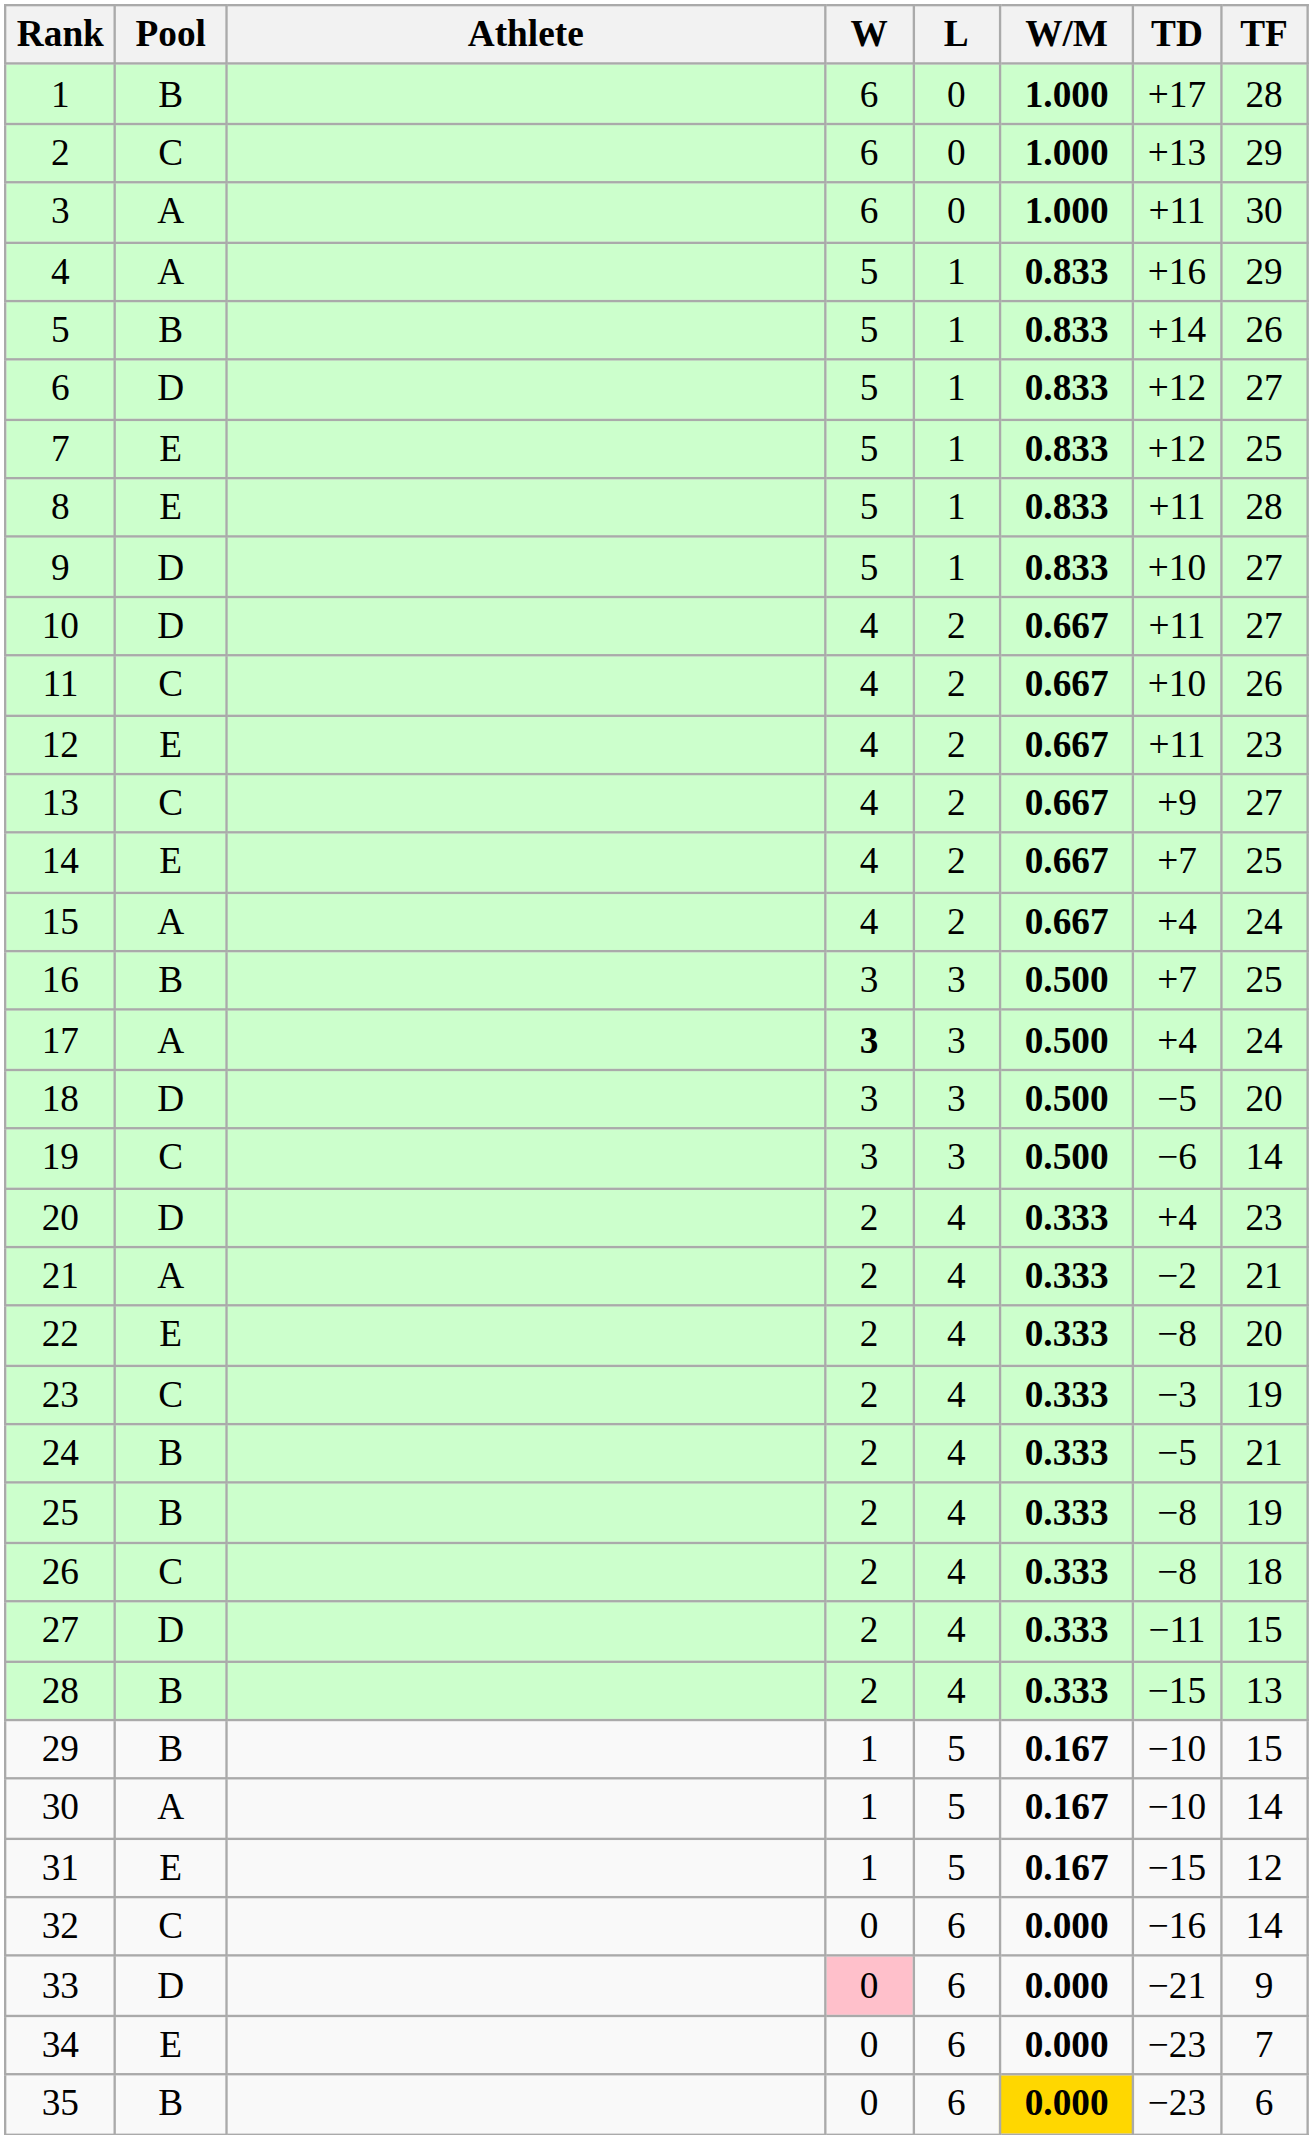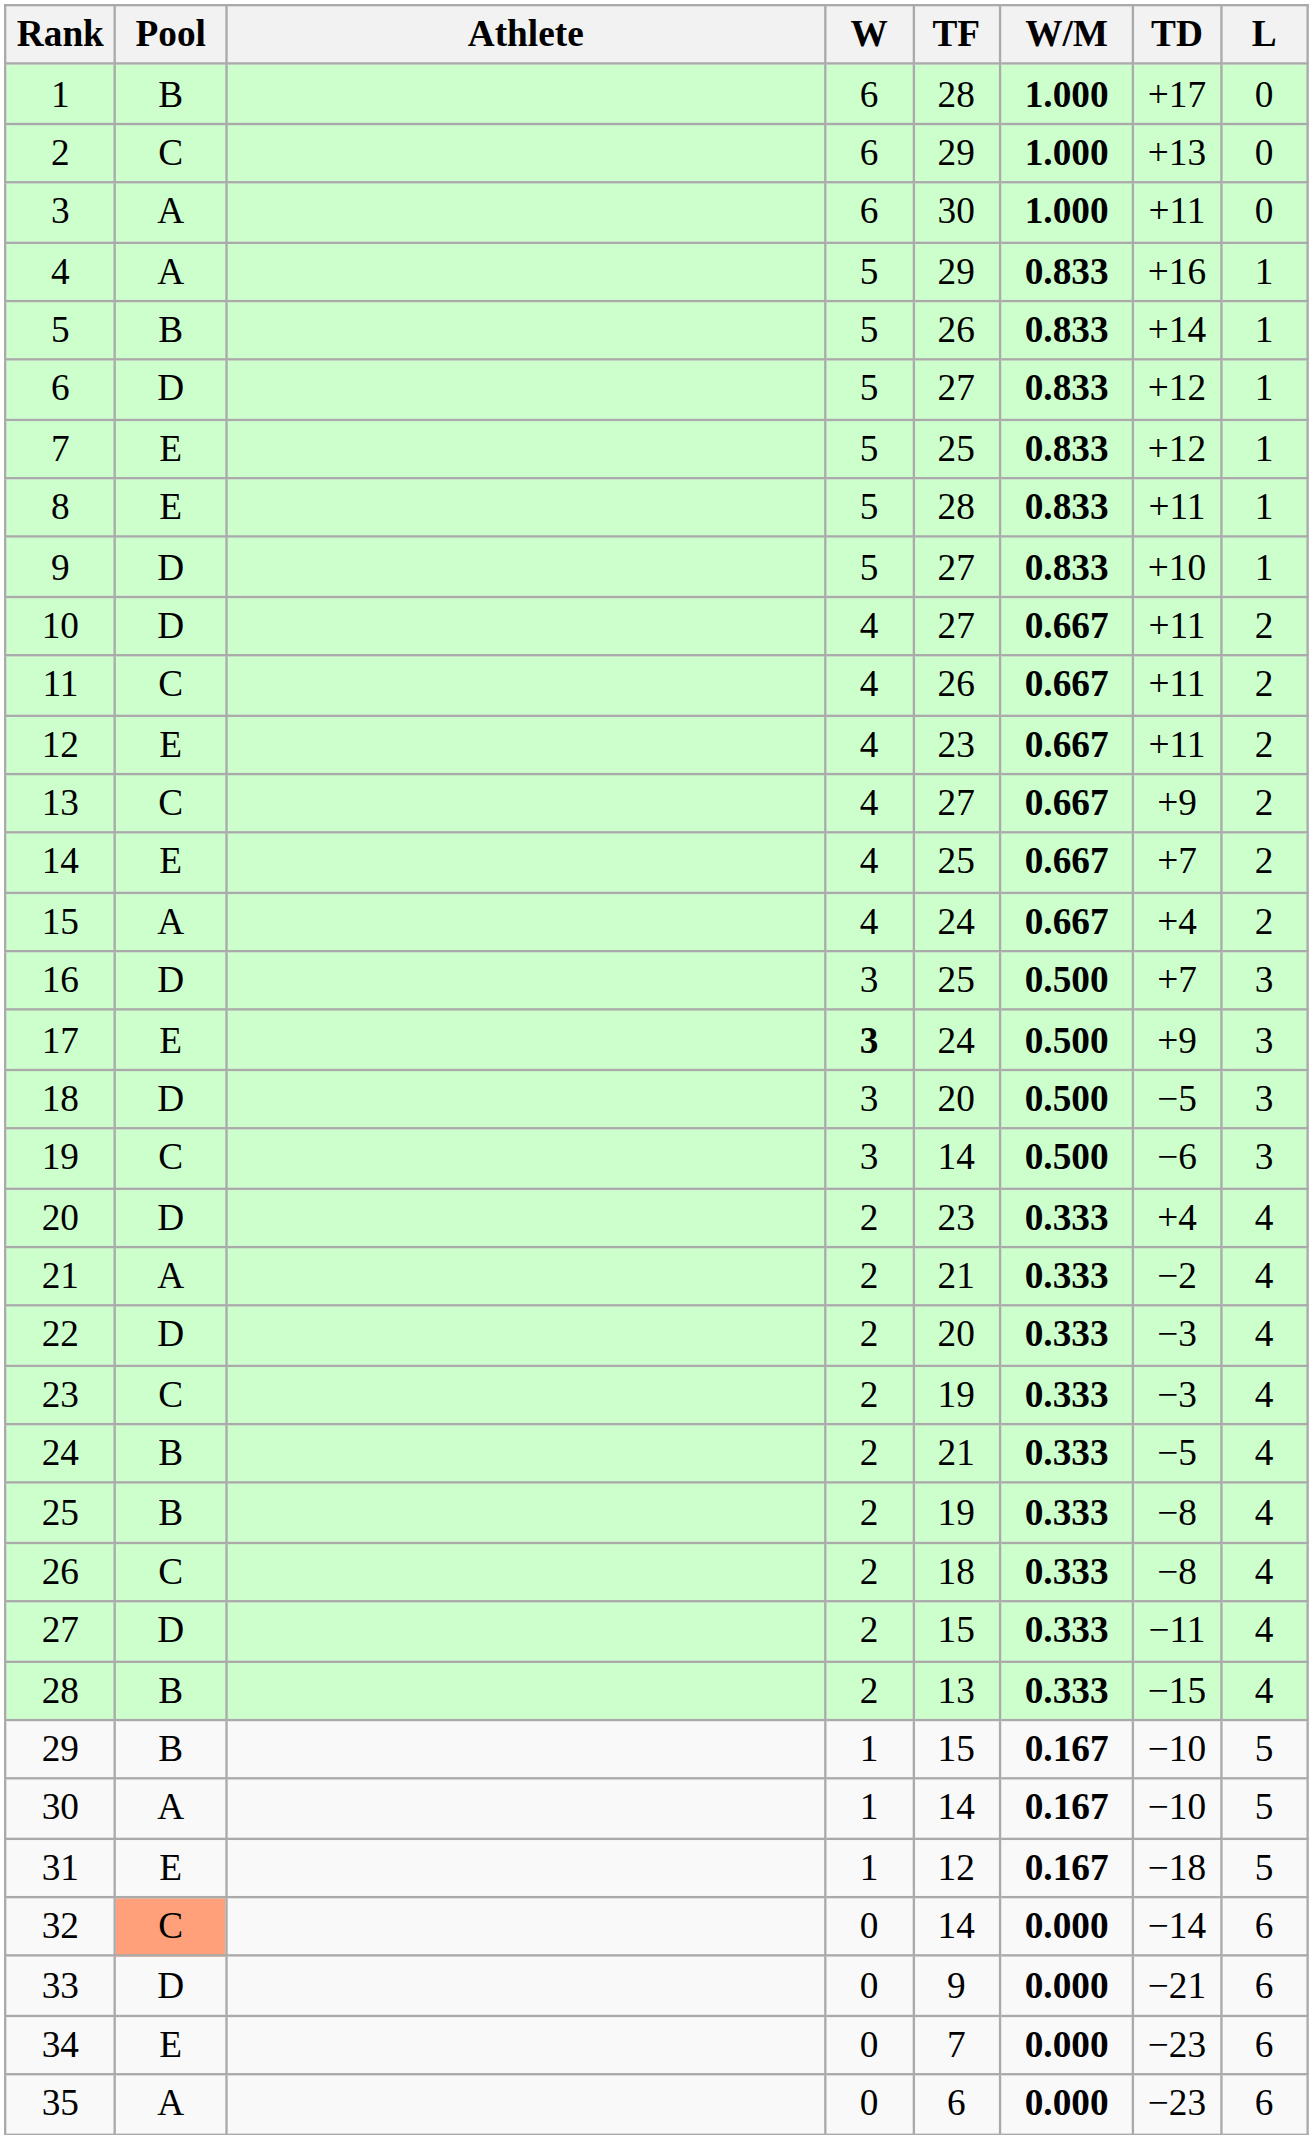columns swapped: L <-> TF
11 | TD: +10 -> +11
16 | Pool: B -> D
17 | Pool: A -> E
17 | TD: +4 -> +9
22 | Pool: E -> D
22 | TD: −8 -> −3
31 | TD: −15 -> −18
32 | Pool: no background -> lightsalmon background
32 | TD: −16 -> −14
33 | W: pink background -> no background
35 | Pool: B -> A
35 | W/M: gold background -> no background
